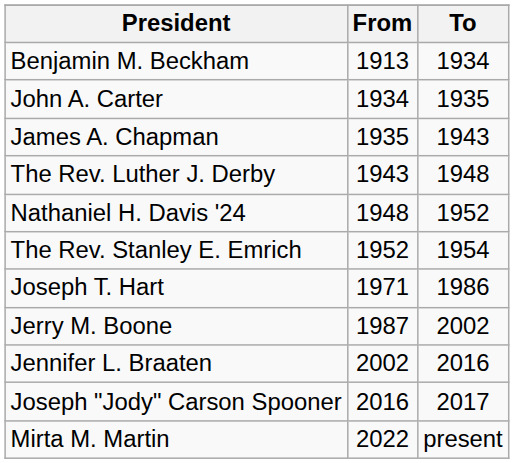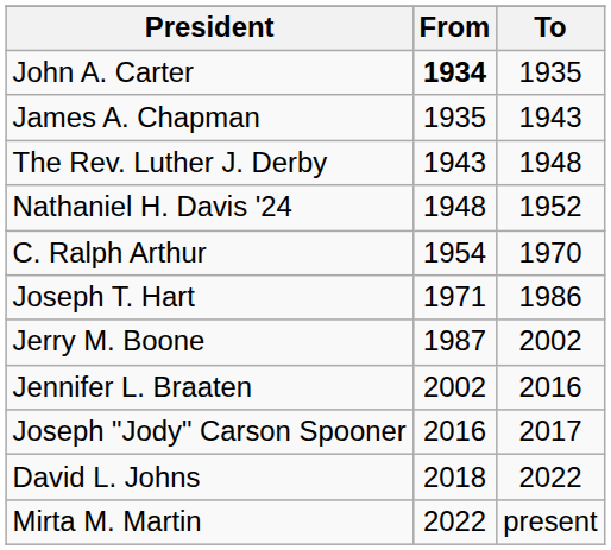- row: Benjamin M. Beckham | 1913 | 1934
John A. Carter | From: normal -> bold
- row: The Rev. Stanley E. Emrich | 1952 | 1954
+ row: C. Ralph Arthur | 1954 | 1970
+ row: David L. Johns | 2018 | 2022
